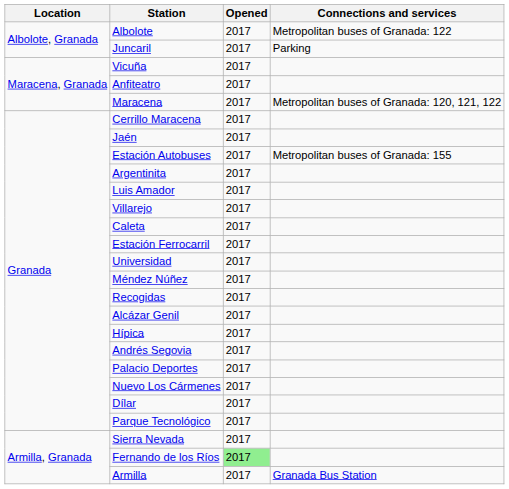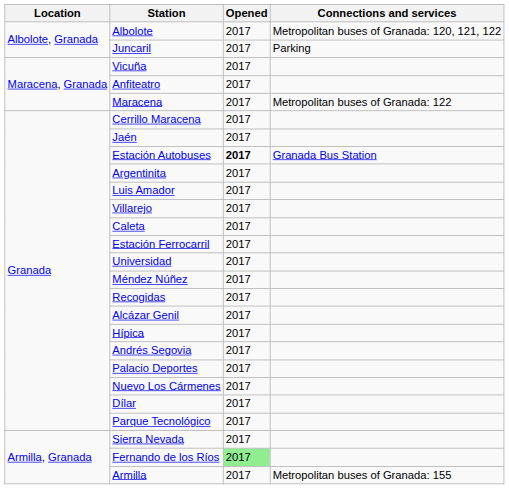Albolote | Connections and services: Metropolitan buses of Granada: 122 -> Metropolitan buses of Granada: 120, 121, 122
Maracena | Connections and services: Metropolitan buses of Granada: 120, 121, 122 -> Metropolitan buses of Granada: 122
Estación Autobuses | Opened: normal -> bold
Estación Autobuses | Connections and services: Metropolitan buses of Granada: 155 -> Granada Bus Station
Armilla | Connections and services: Granada Bus Station -> Metropolitan buses of Granada: 155
